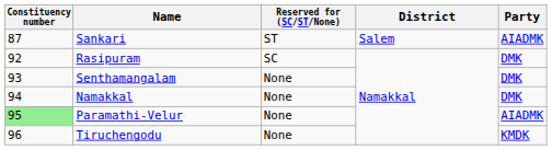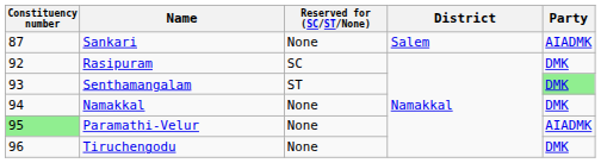Sankari | Reserved for (SC/ST/None): ST -> None
Senthamangalam | Reserved for (SC/ST/None): None -> ST
Senthamangalam | Party: no background -> lightgreen background
Tiruchengodu | Party: KMDK -> DMK
